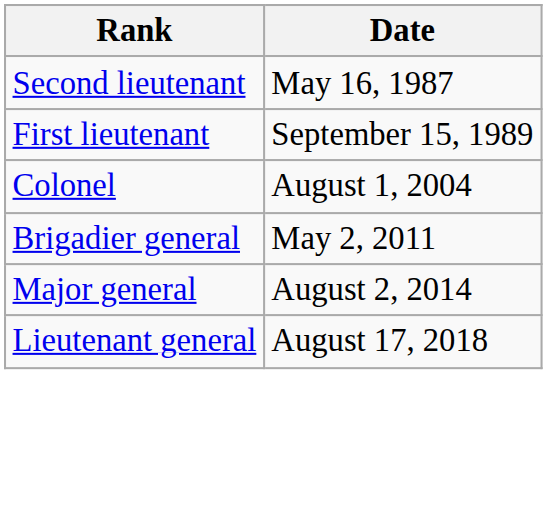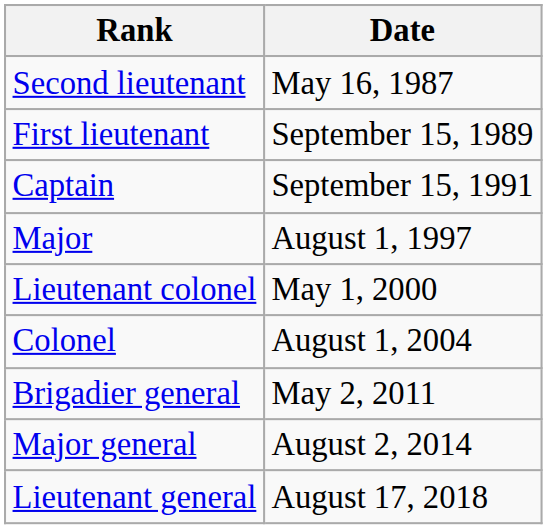+ row: Captain | September 15, 1991
+ row: Major | August 1, 1997
+ row: Lieutenant colonel | May 1, 2000
